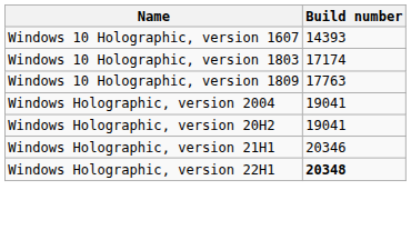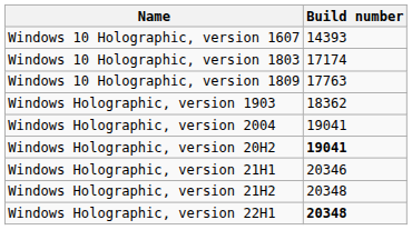+ row: Windows Holographic, version 1903 | 18362
Windows Holographic, version 20H2 | Build number: normal -> bold
+ row: Windows Holographic, version 21H2 | 20348
